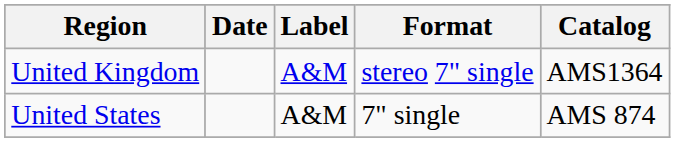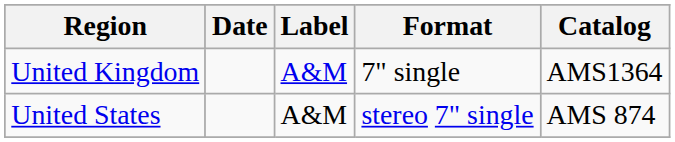United Kingdom | Format: stereo 7" single -> 7" single
United States | Format: 7" single -> stereo 7" single
